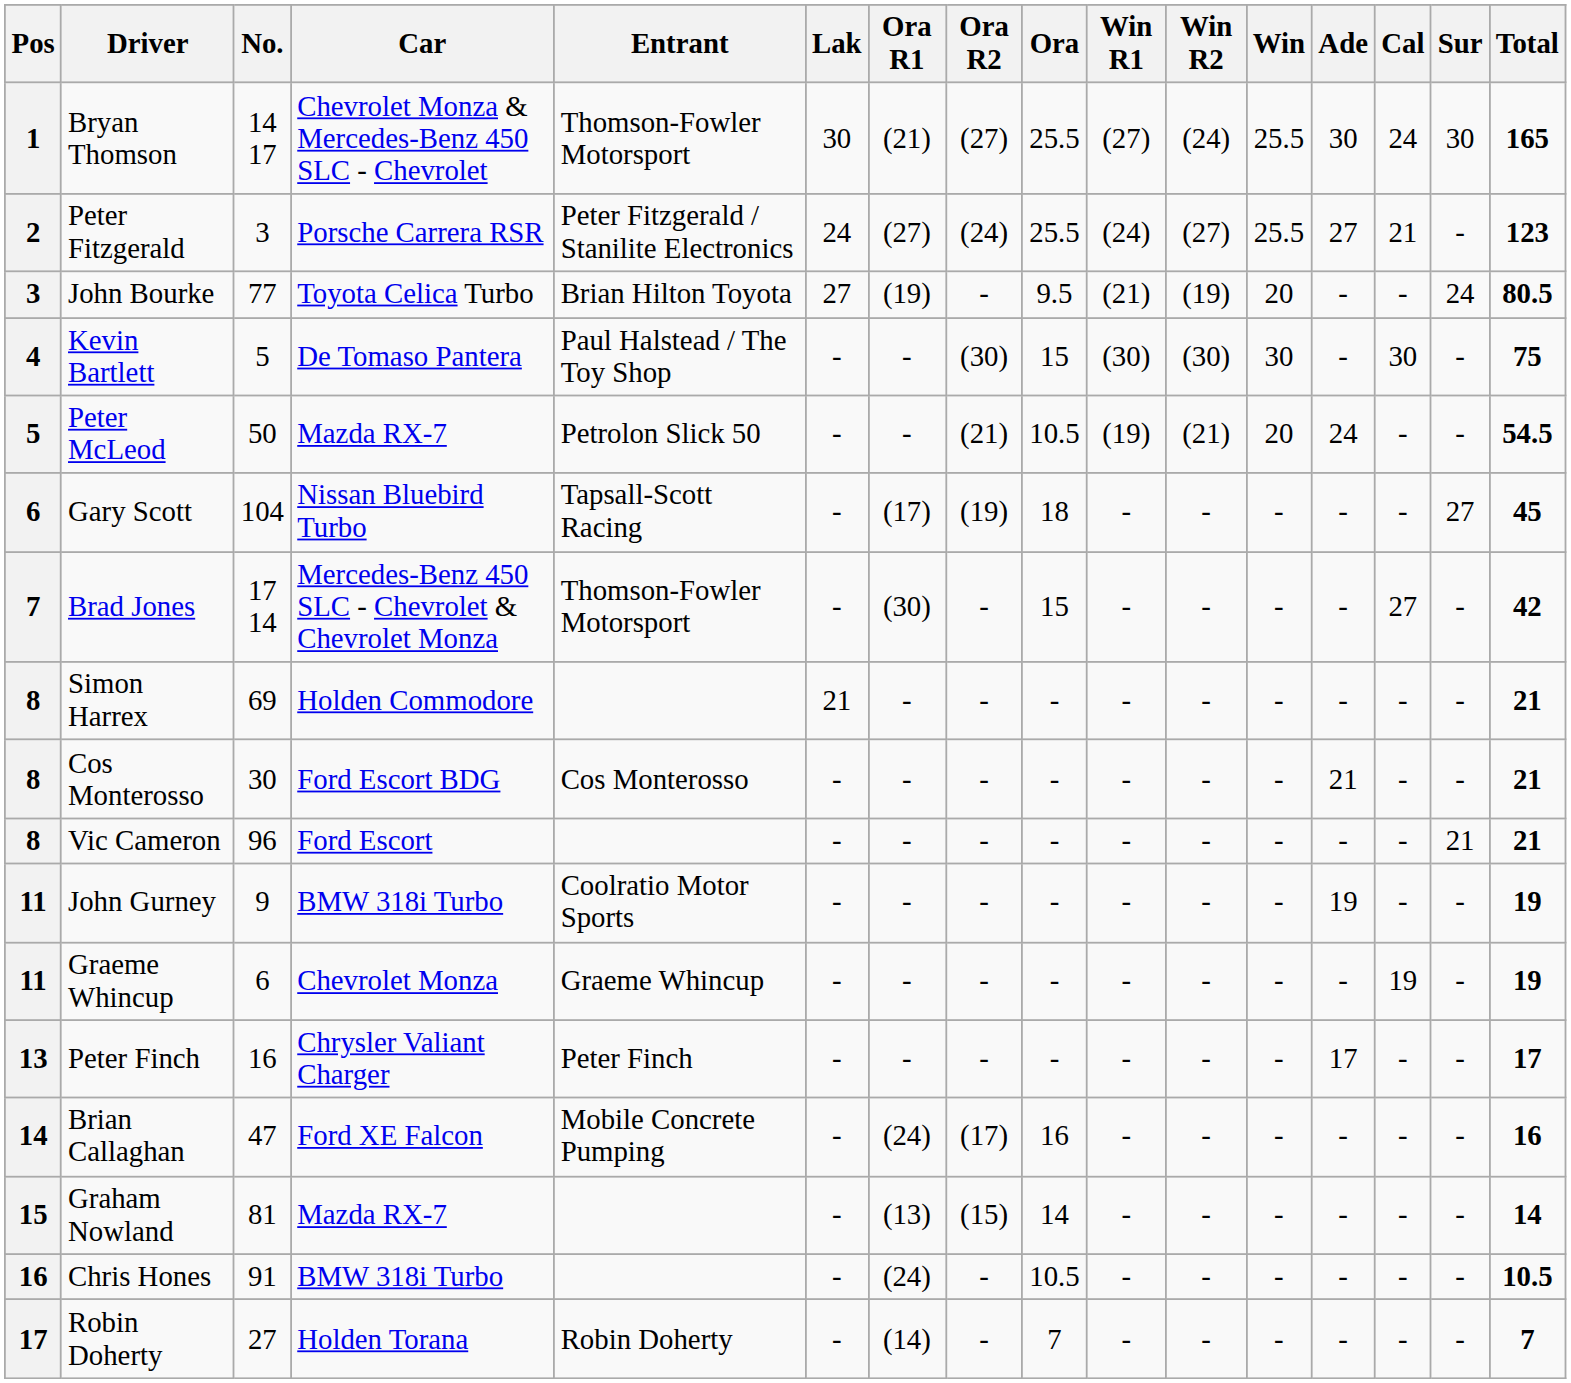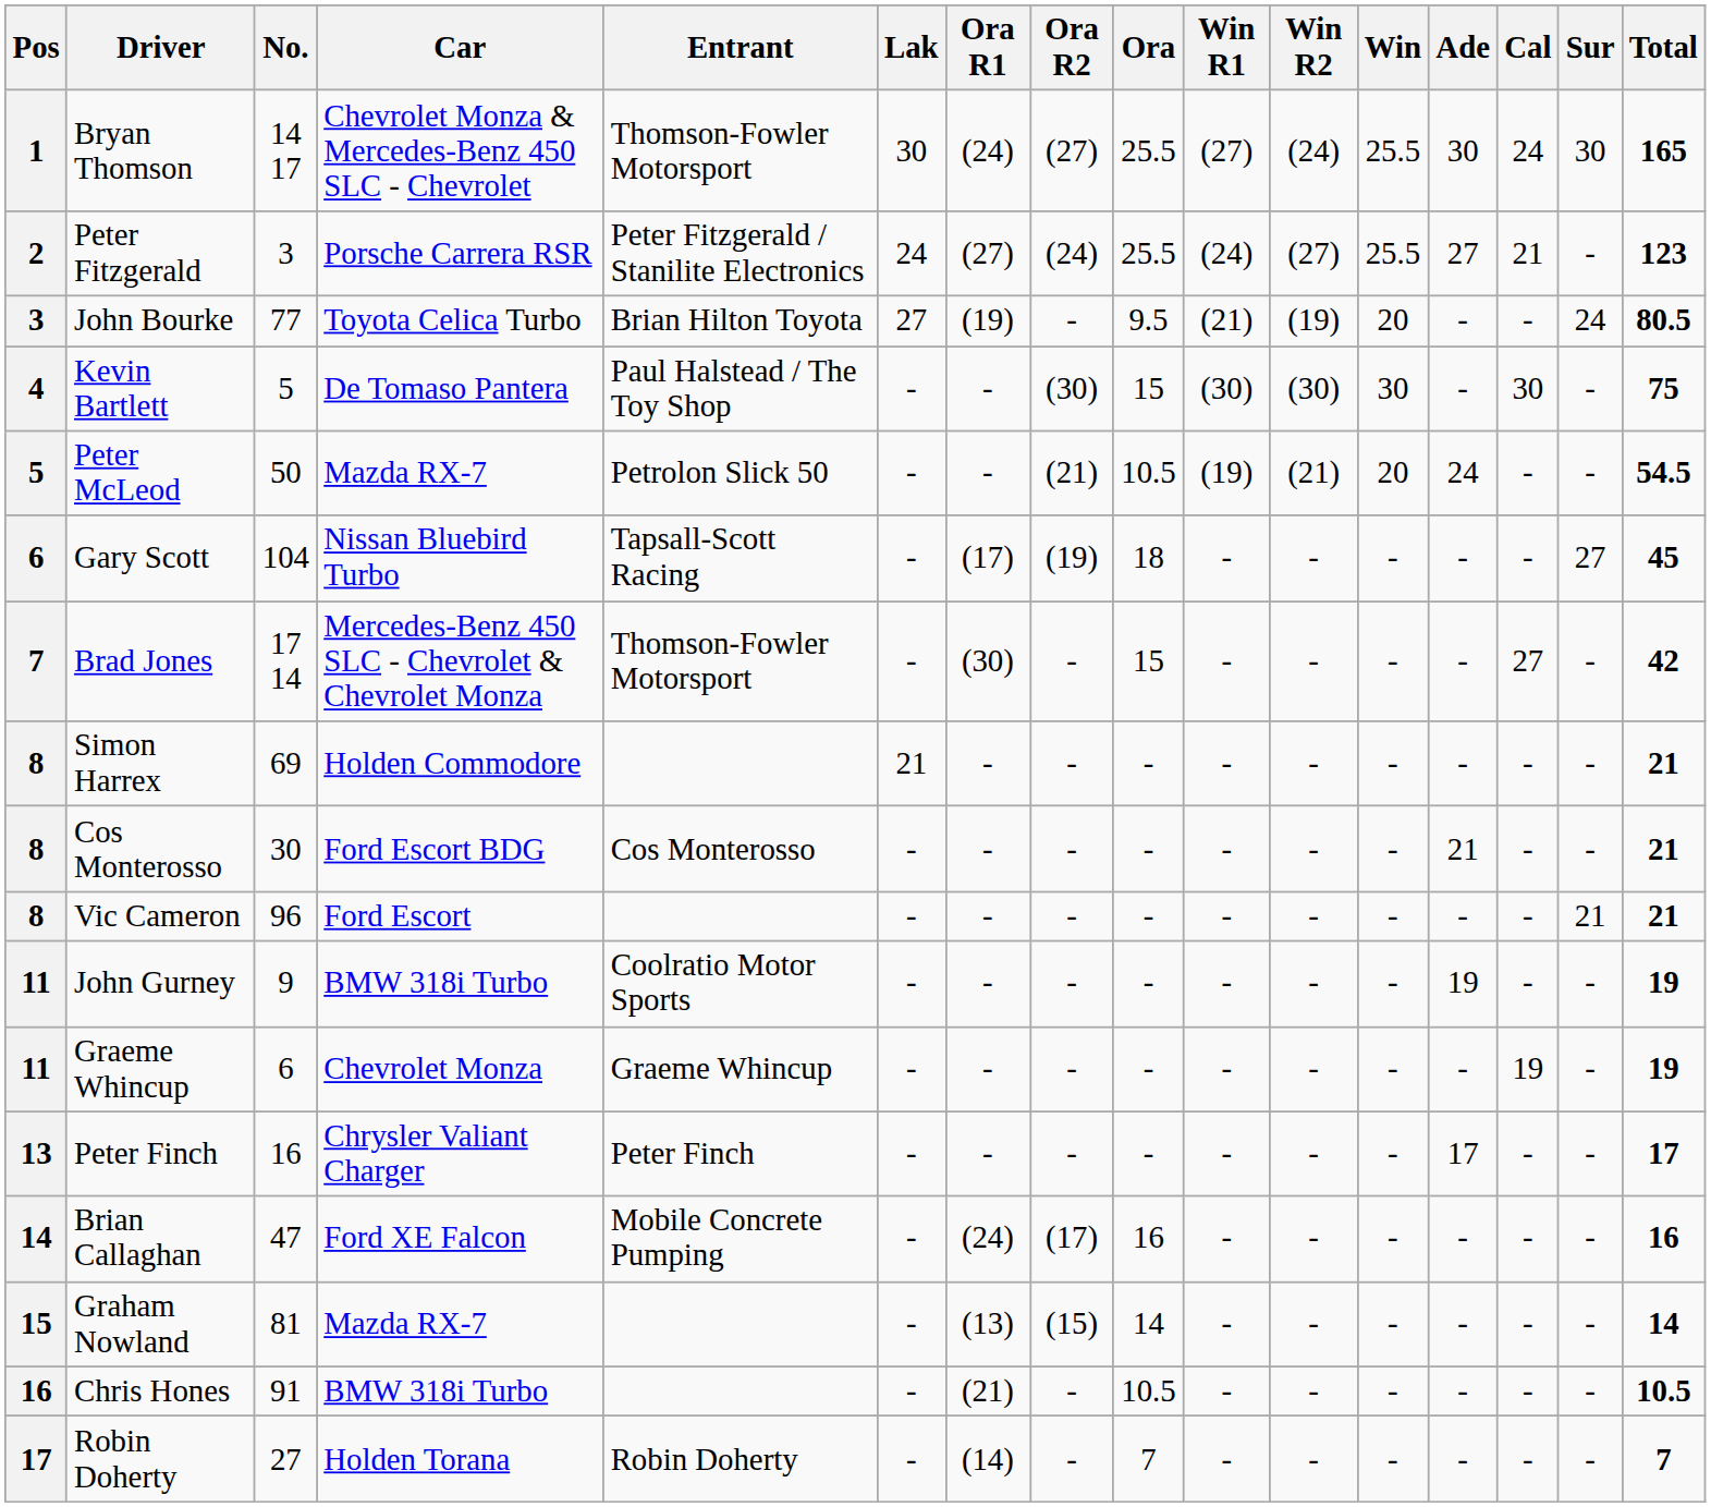Bryan Thomson | Ora R1: (21) -> (24)
Chris Hones | Ora R1: (24) -> (21)
